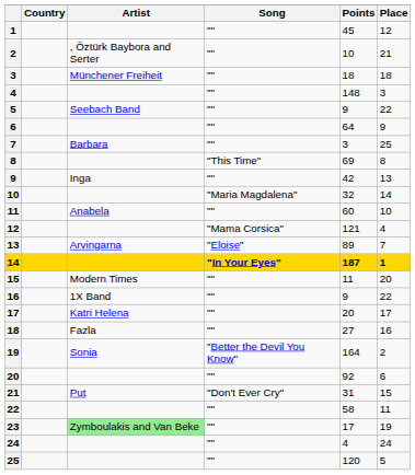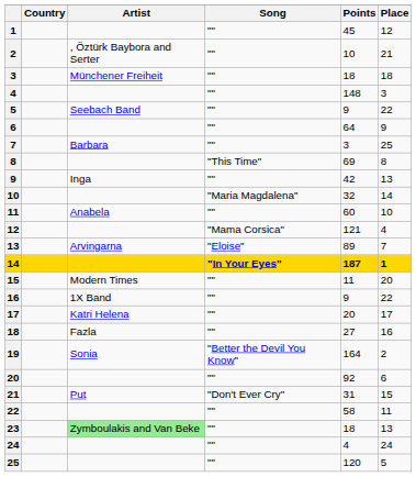23 | Points: 17 -> 18
23 | Place: 19 -> 13
